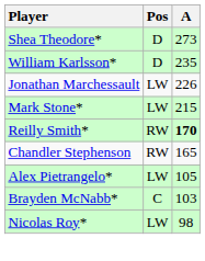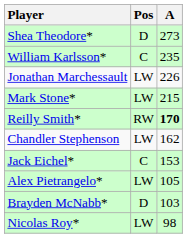William Karlsson* | Pos: D -> C
Chandler Stephenson | Pos: RW -> LW
Chandler Stephenson | A: 165 -> 162
+ row: Jack Eichel* | C | 153
Brayden McNabb* | Pos: C -> D
